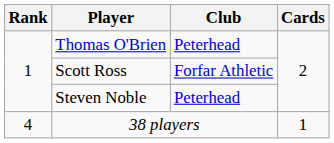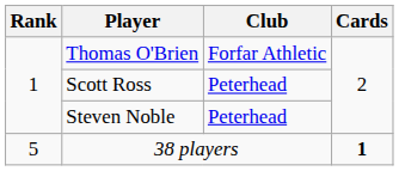Thomas O'Brien | Club: Peterhead -> Forfar Athletic
Scott Ross | Club: Forfar Athletic -> Peterhead
38 players | Rank: 4 -> 5
38 players | Cards: normal -> bold
